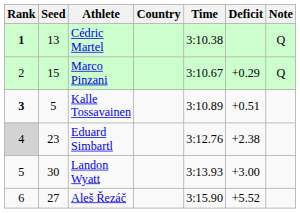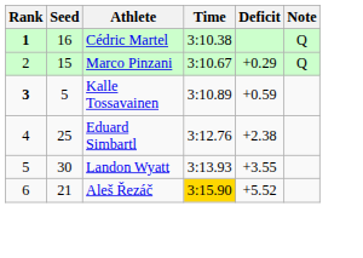- column: Country
Cédric Martel | Seed: 13 -> 16
Kalle Tossavainen | Deficit: +0.51 -> +0.59
Eduard Simbartl | Rank: lightgrey background -> no background
Eduard Simbartl | Seed: 23 -> 25
Landon Wyatt | Deficit: +3.00 -> +3.55
Aleš Řezáč | Seed: 27 -> 21
Aleš Řezáč | Time: no background -> gold background
